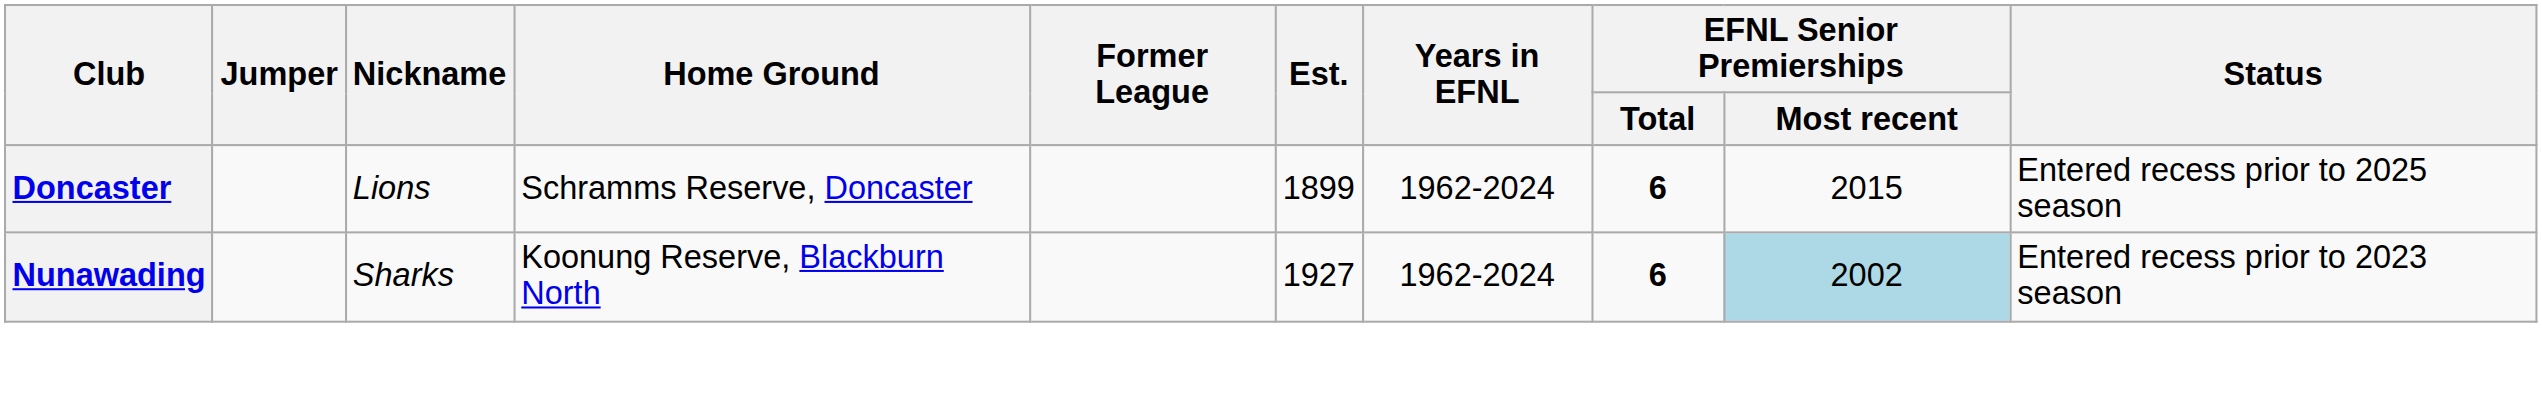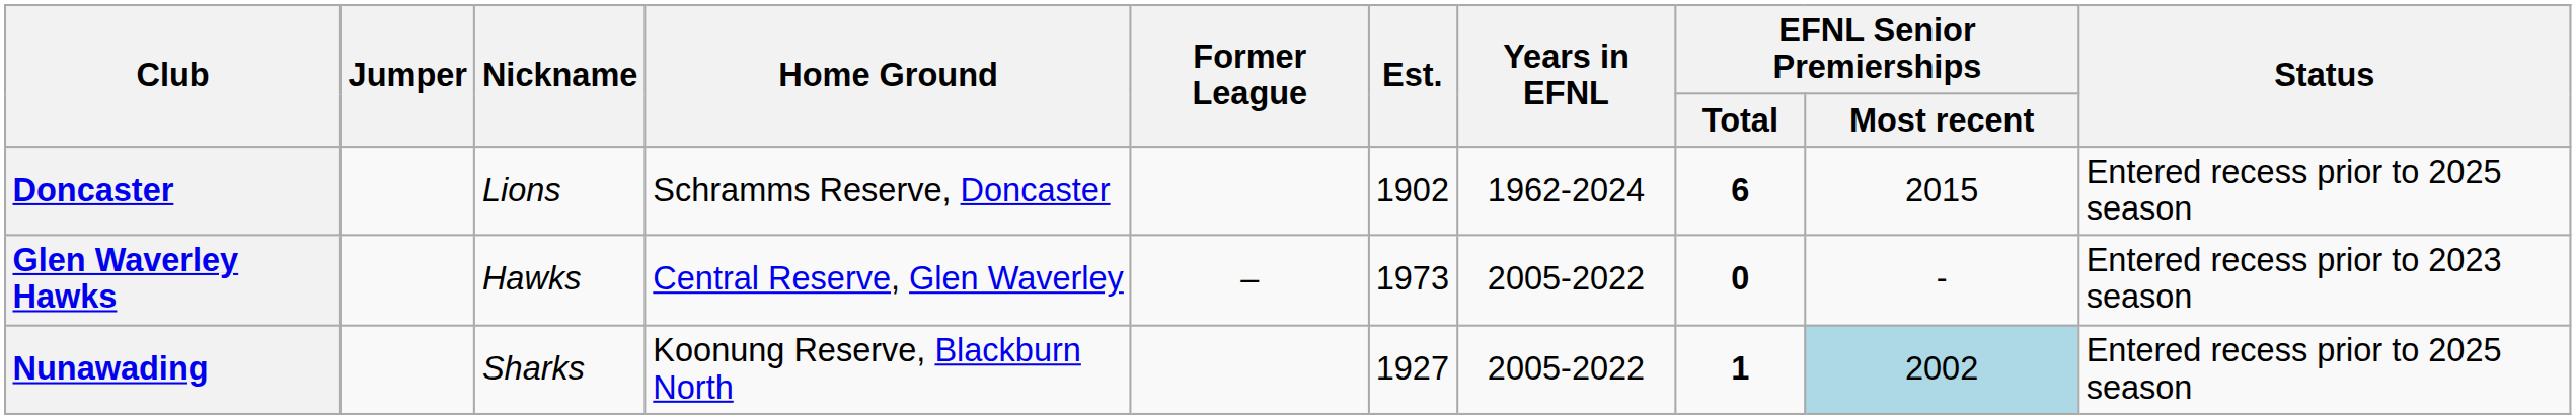Doncaster | Est.: 1899 -> 1902
+ row: Glen Waverley Hawks | Hawks | Central Reserve, Glen Waverley | – | 1973 | 2005-2022 | 0 | - | Entered recess prior to 2023 season
Nunawading | Years in EFNL: 1962-2024 -> 2005-2022
Nunawading | EFNL Senior Premierships / Total: 6 -> 1
Nunawading | Status: Entered recess prior to 2023 season -> Entered recess prior to 2025 season
